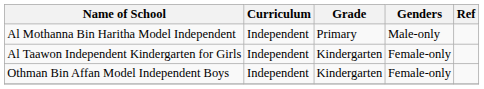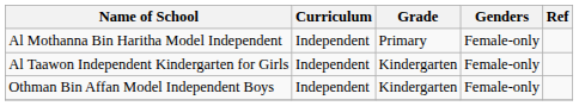Al Mothanna Bin Haritha Model Independent | Genders: Male-only -> Female-only
